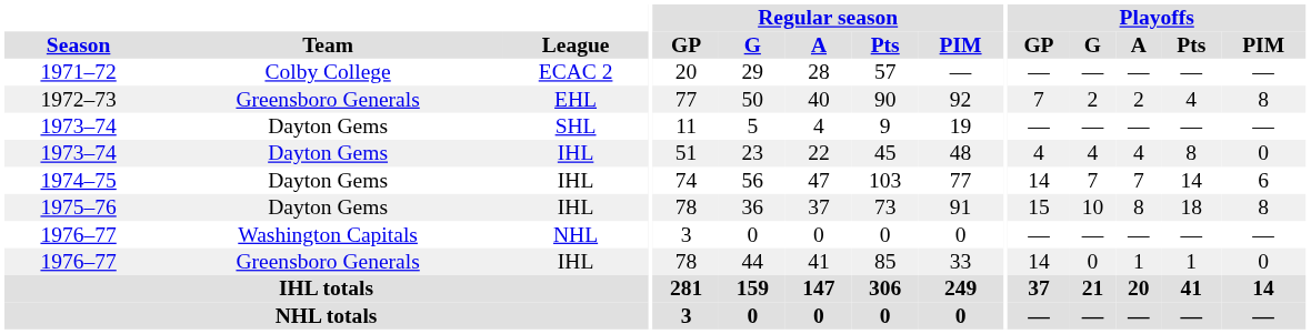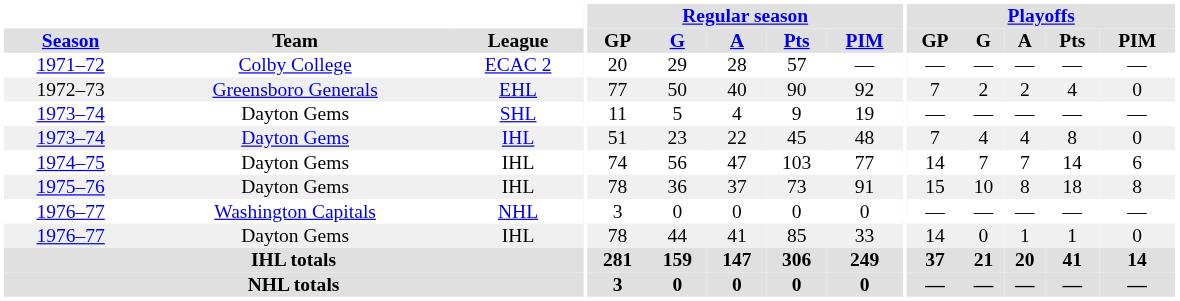1972–73 | Playoffs / PIM: 8 -> 0
1973–74 / IHL | Playoffs / GP: 4 -> 7
1976–77 / IHL | Team: Greensboro Generals -> Dayton Gems
